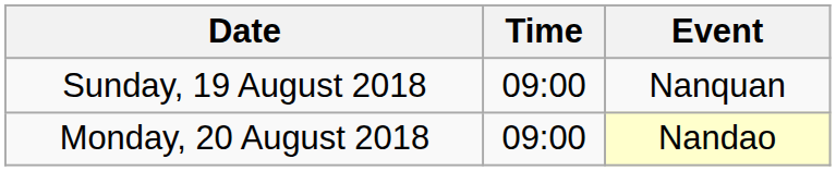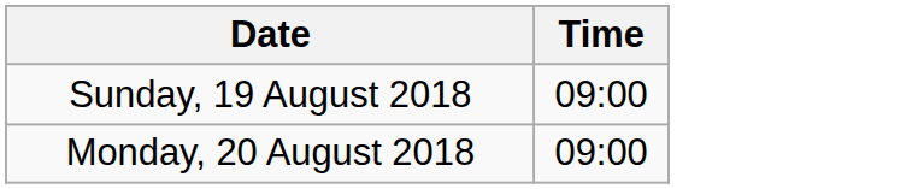- column: Event | Nanquan | Nandao
